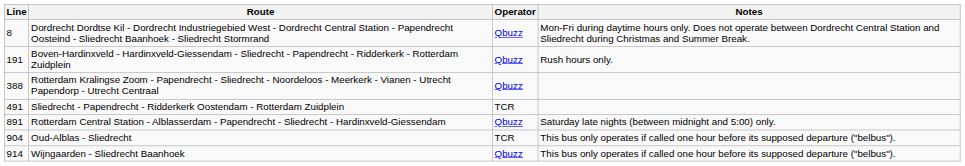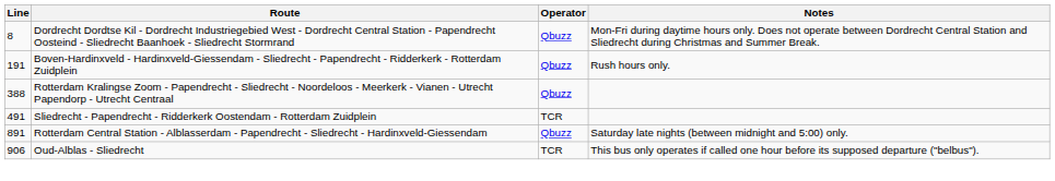Oud-Alblas - Sliedrecht | Line: 904 -> 906
- row: 914 | Wijngaarden - Sliedrecht Baanhoek | Qbuzz | This bus only operates if called one hour before its supposed departure ("belbus").
